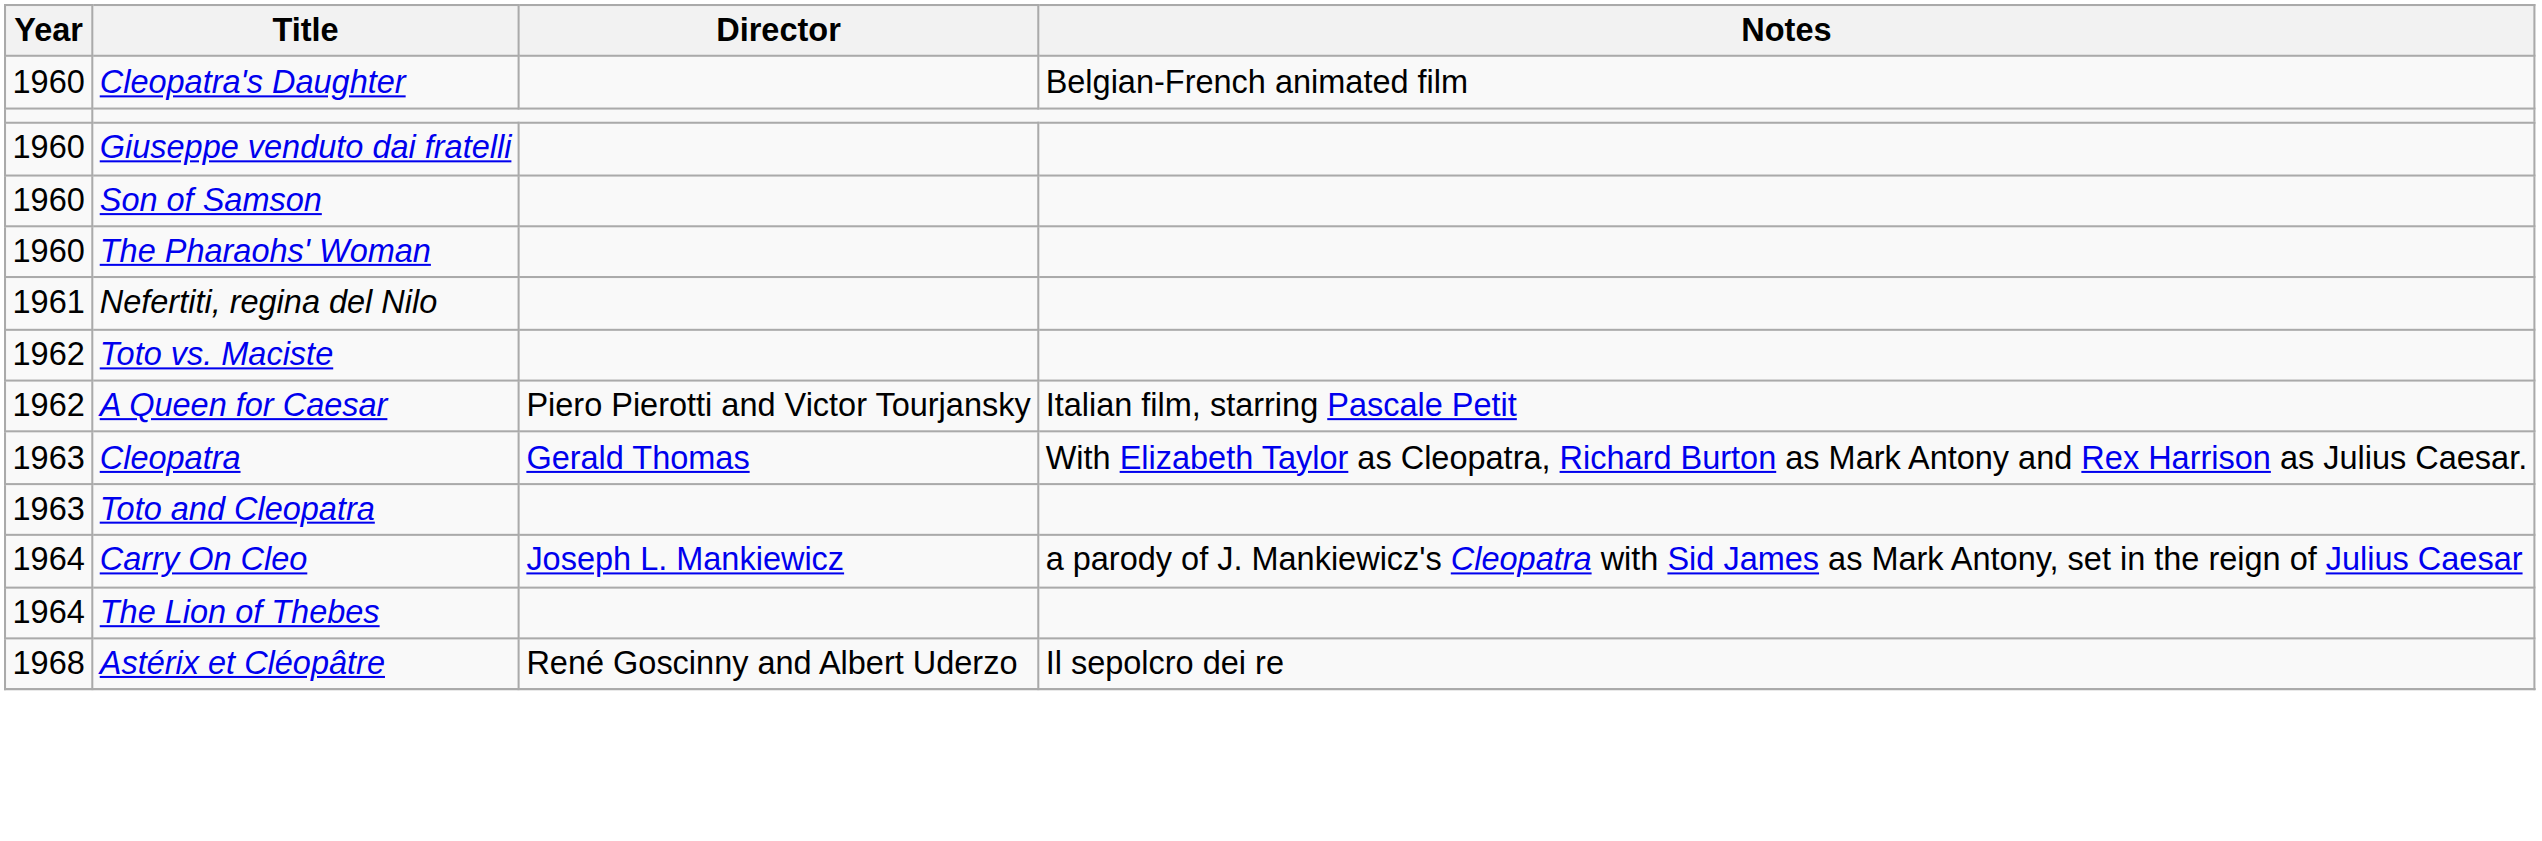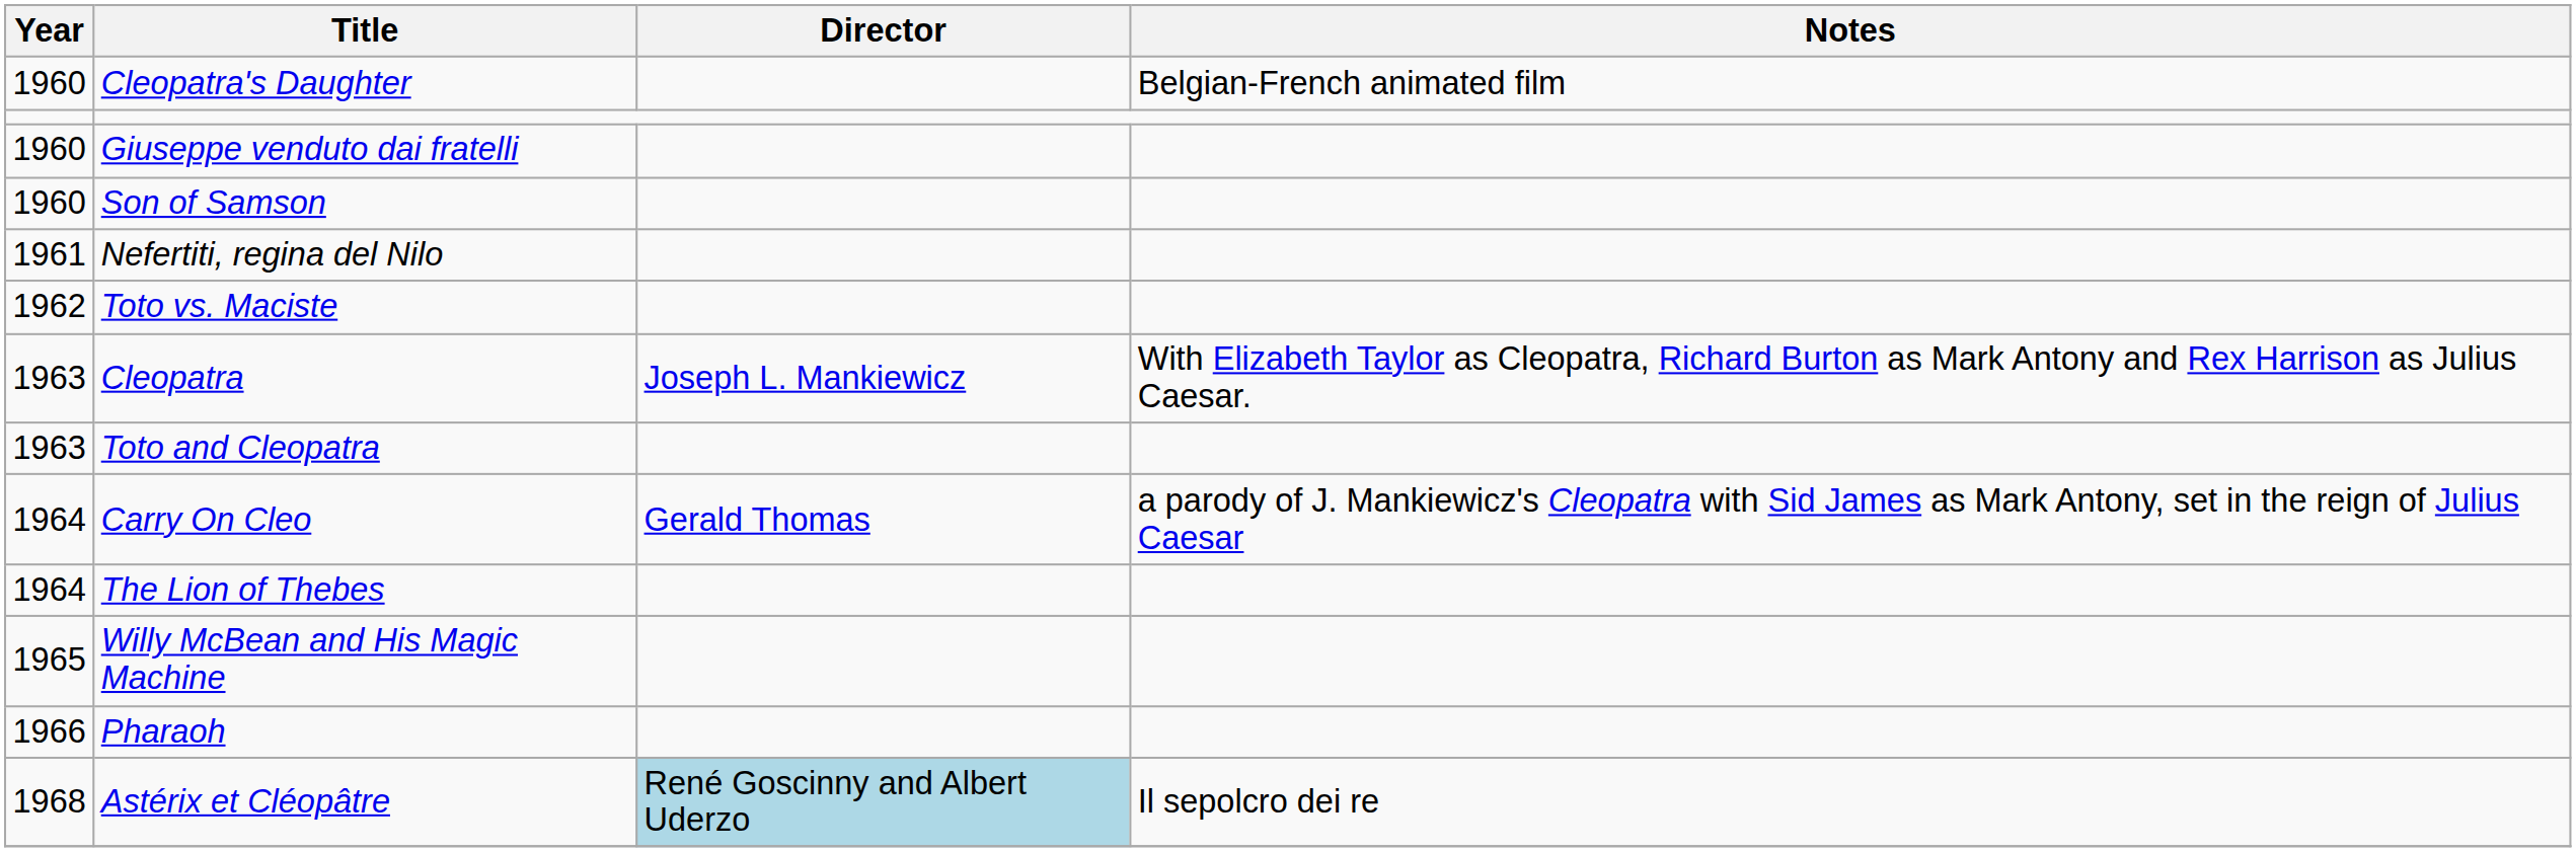- row: 1960 | The Pharaohs' Woman
- row: 1962 | A Queen for Caesar | Piero Pierotti and Victor Tourjansky | Italian film, starring Pascale Petit
Cleopatra | Director: Gerald Thomas -> Joseph L. Mankiewicz
Carry On Cleo | Director: Joseph L. Mankiewicz -> Gerald Thomas
+ row: 1965 | Willy McBean and His Magic Machine
+ row: 1966 | Pharaoh
Astérix et Cléopâtre | Director: no background -> lightblue background
